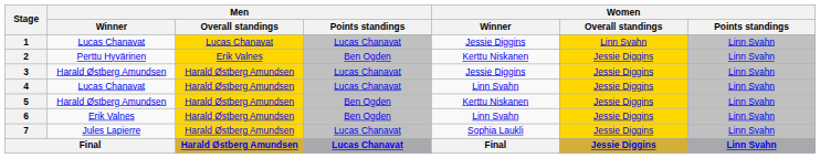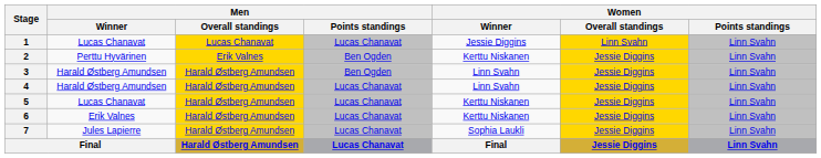3 | Men / Points standings: Lucas Chanavat -> Ben Ogden
3 | Women / Winner: Jessie Diggins -> Linn Svahn
4 | Men / Winner: Lucas Chanavat -> Harald Østberg Amundsen
5 | Men / Winner: Harald Østberg Amundsen -> Lucas Chanavat
5 | Men / Points standings: Ben Ogden -> Lucas Chanavat
6 | Men / Points standings: Ben Ogden -> Lucas Chanavat
6 | Women / Winner: Linn Svahn -> Kerttu Niskanen
